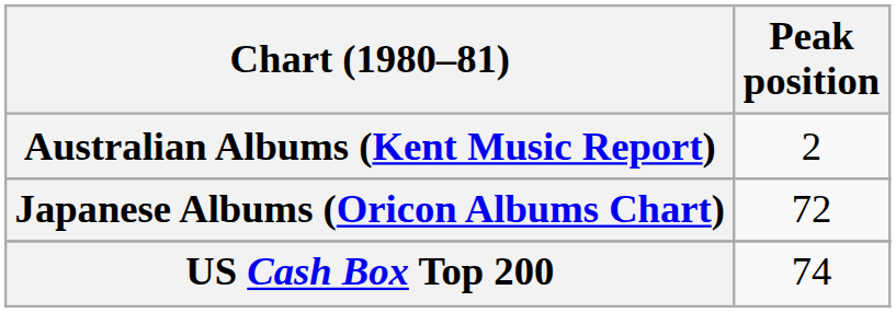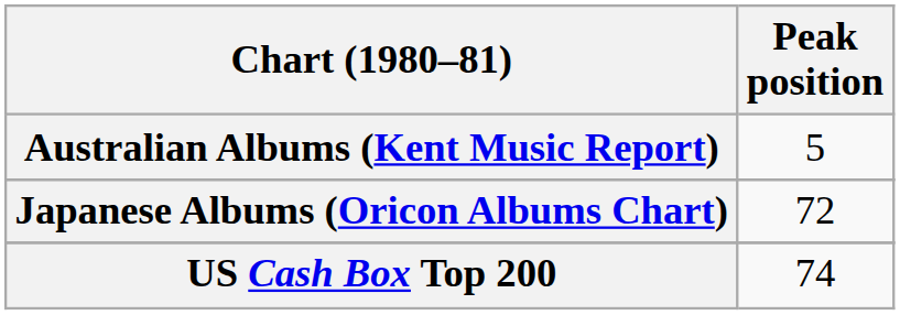Australian Albums (Kent Music Report) | Peak position: 2 -> 5
